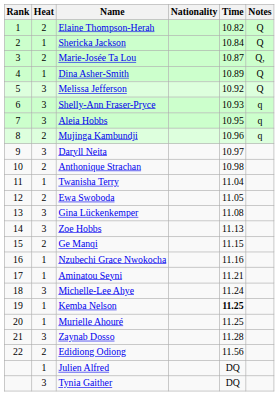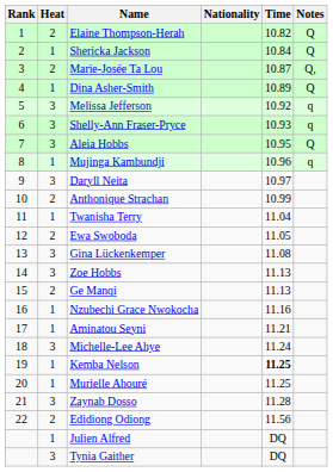Melissa Jefferson | Notes: Q -> q
Aleia Hobbs | Notes: q -> Q
Mujinga Kambundji | Heat: 2 -> 1
Anthonique Strachan | Time: 10.98 -> 10.99
Ge Manqi | Time: 11.15 -> 11.13
